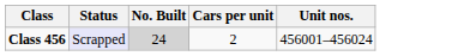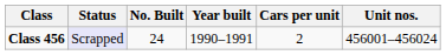+ column: Year built | 1990–1991
Class 456 | No. Built: lightgrey background -> no background
